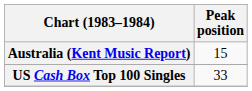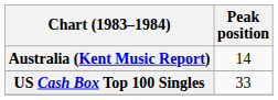Australia (Kent Music Report) | Peak position: 15 -> 14
